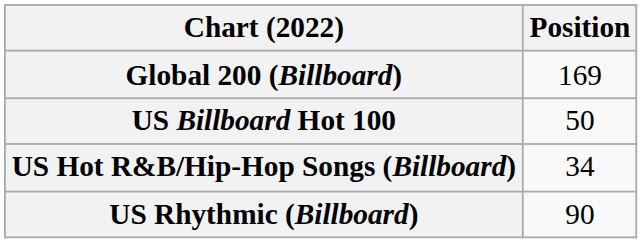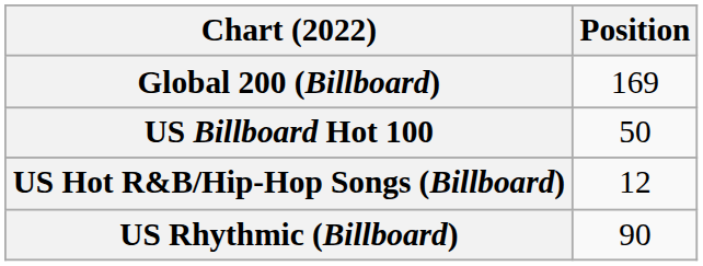US Hot R&B/Hip-Hop Songs (Billboard) | Position: 34 -> 12
